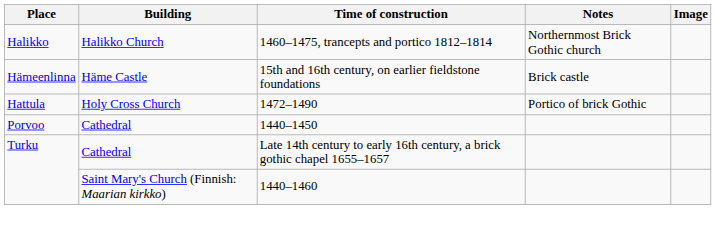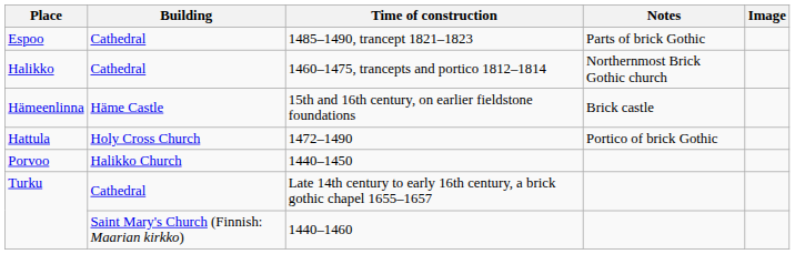+ row: Espoo | Cathedral | 1485–1490, trancept 1821–1823 | Parts of brick Gothic
1460–1475, trancepts and portico 1812–1814 | Building: Halikko Church -> Cathedral
1440–1450 | Building: Cathedral -> Halikko Church
